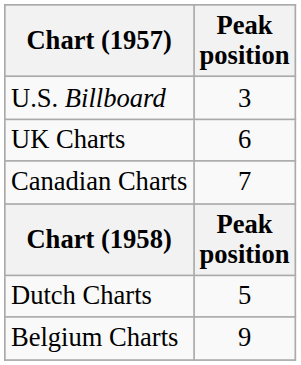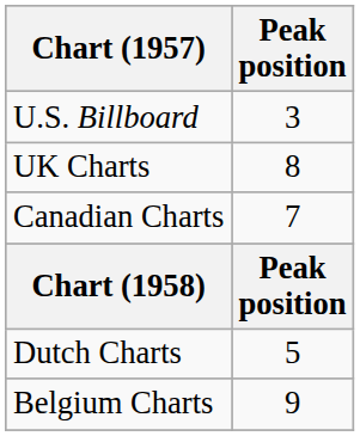UK Charts | Peak position: 6 -> 8
